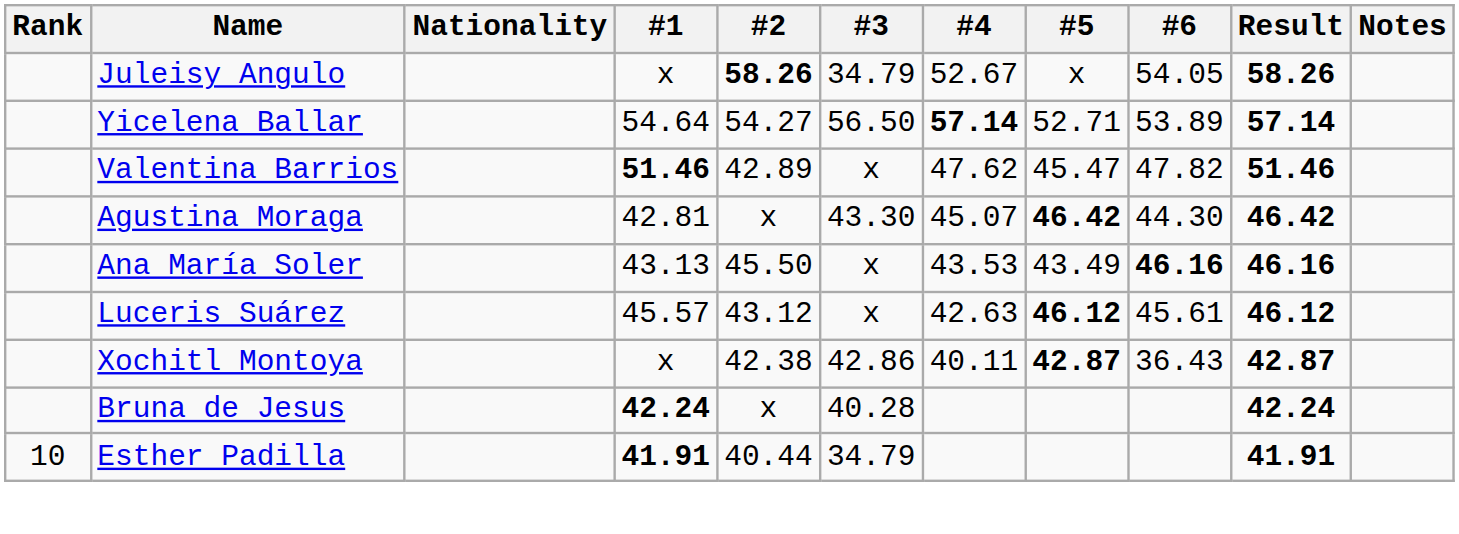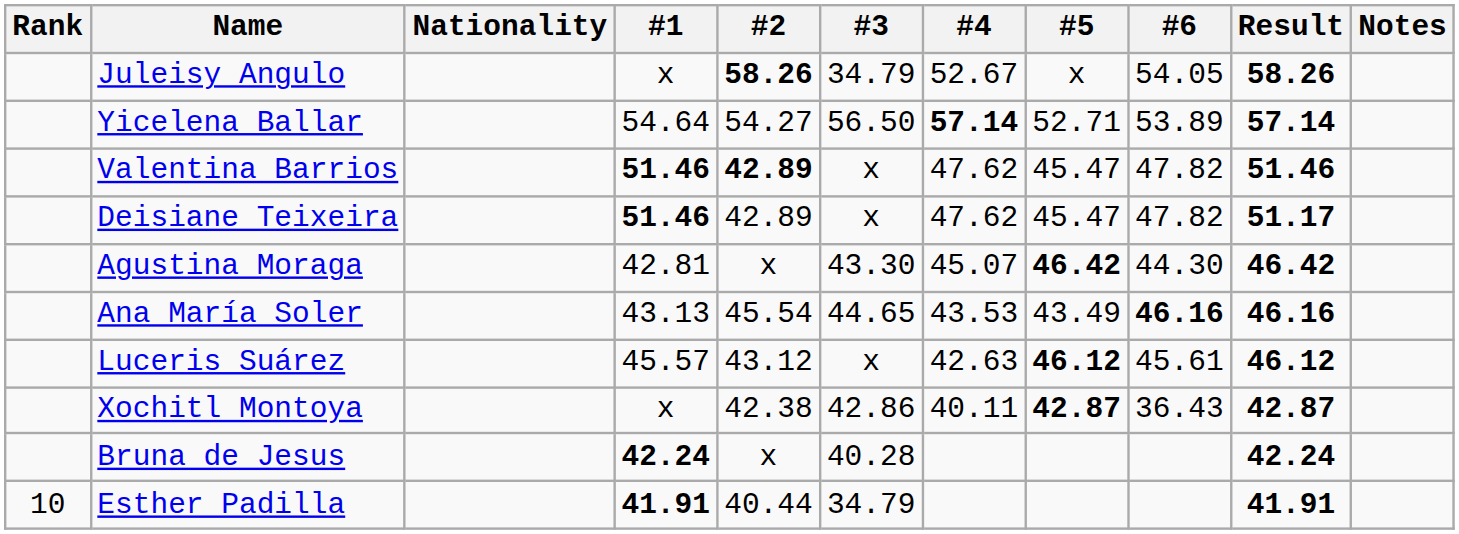Valentina Barrios | #2: normal -> bold
+ row: Deisiane Teixeira | 51.46 | 42.89 | x | 47.62 | 45.47 | 47.82 | 51.17
Ana María Soler | #2: 45.50 -> 45.54
Ana María Soler | #3: x -> 44.65
